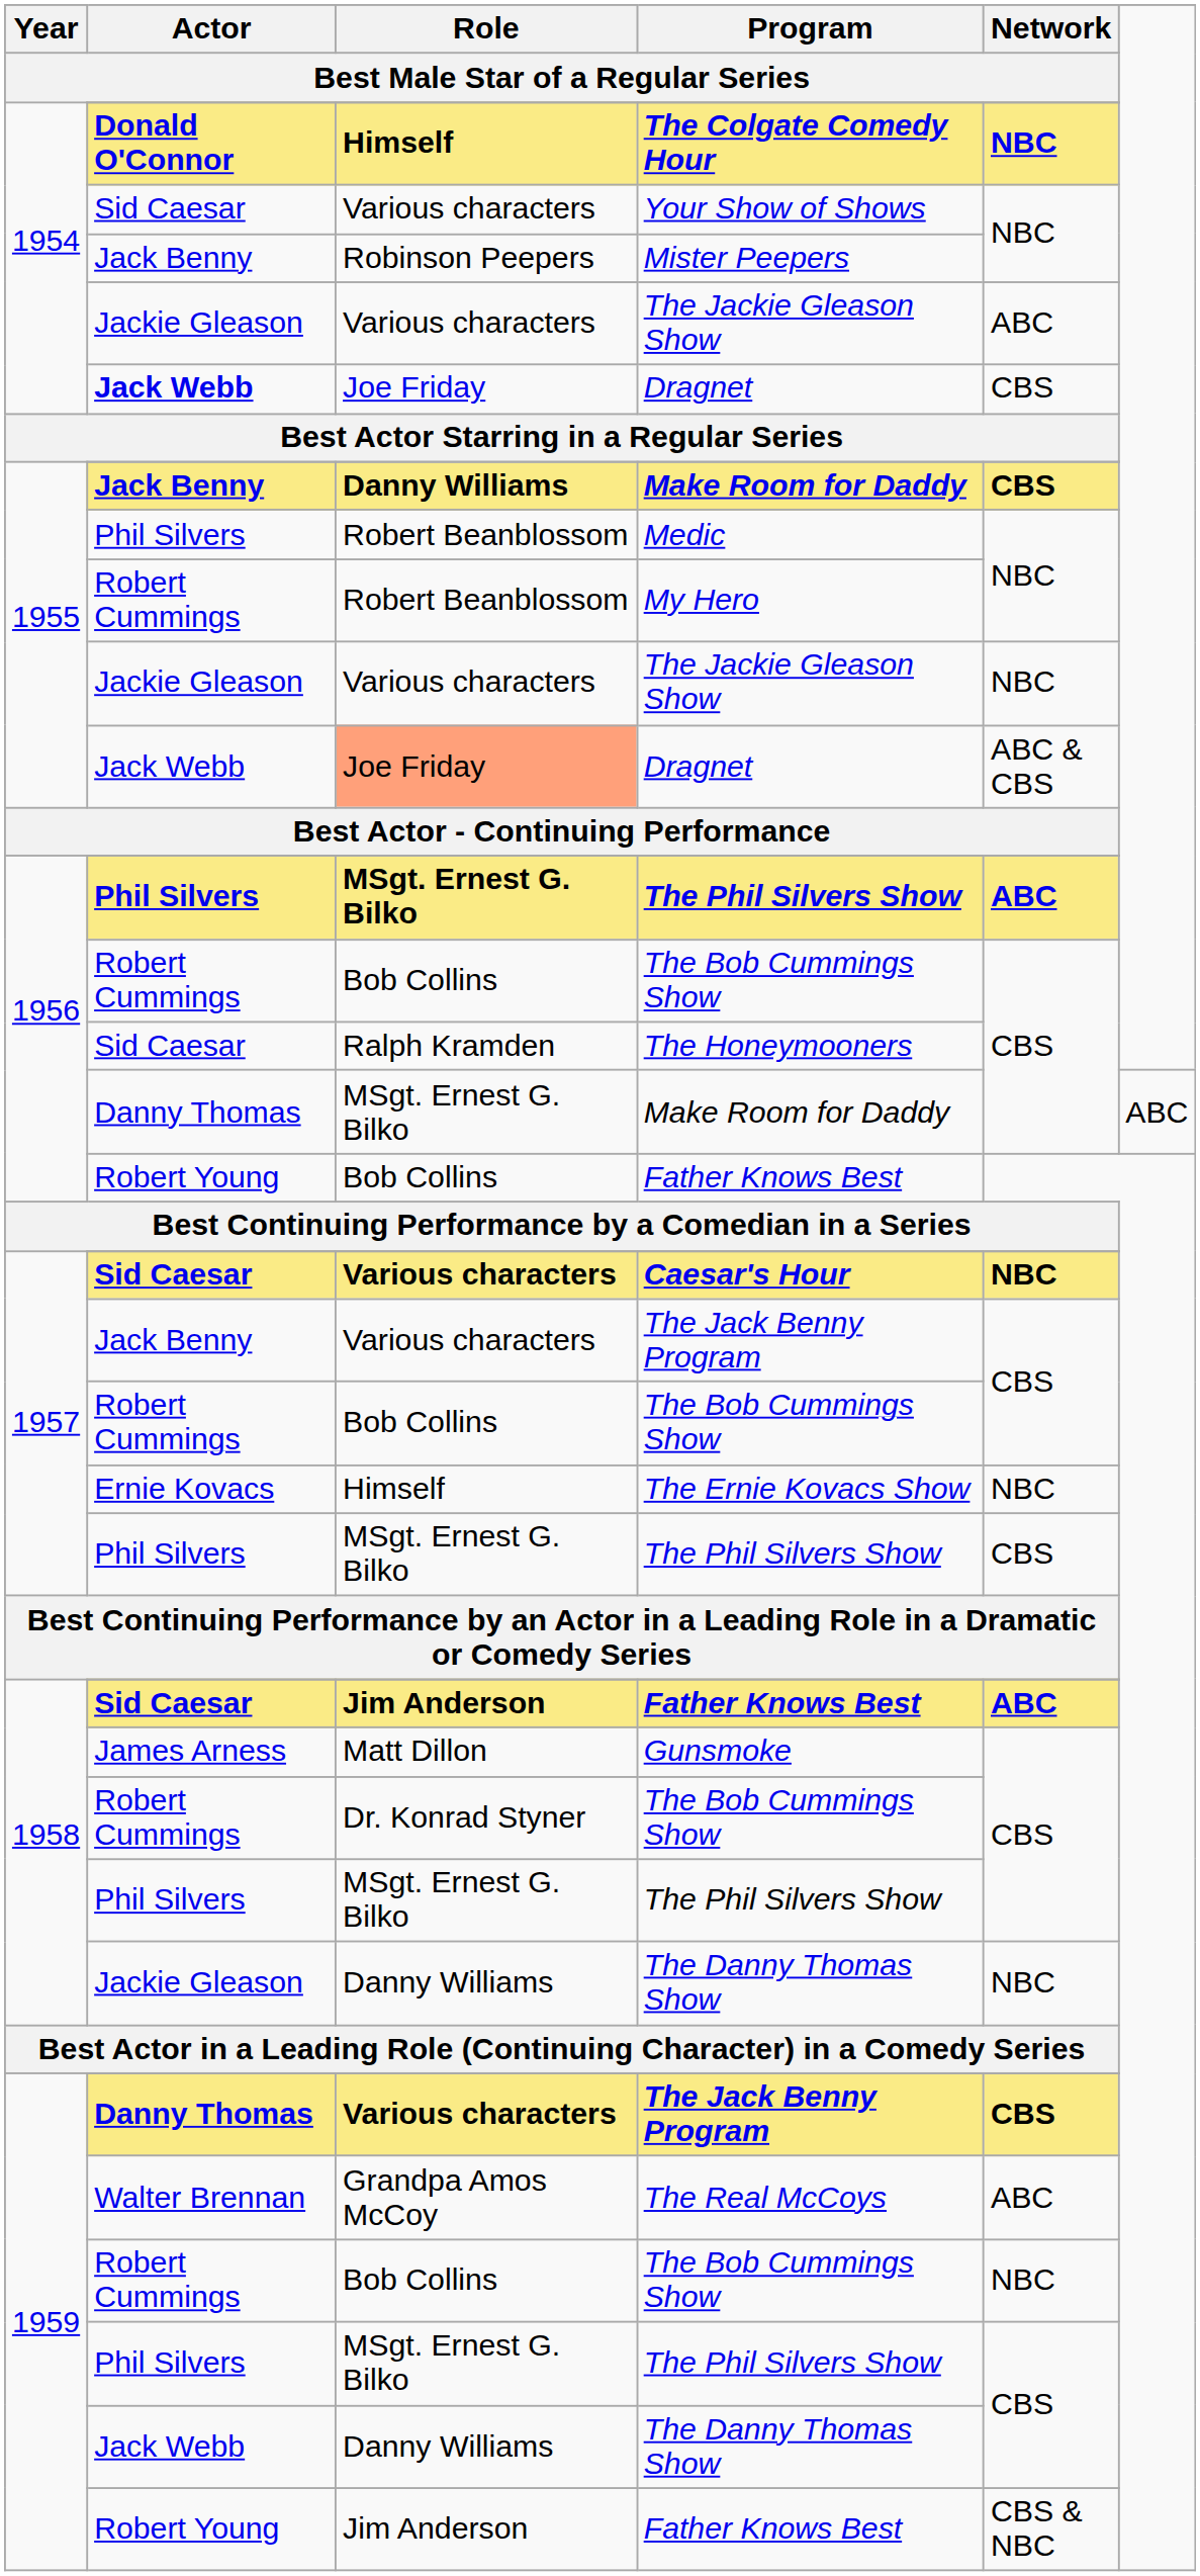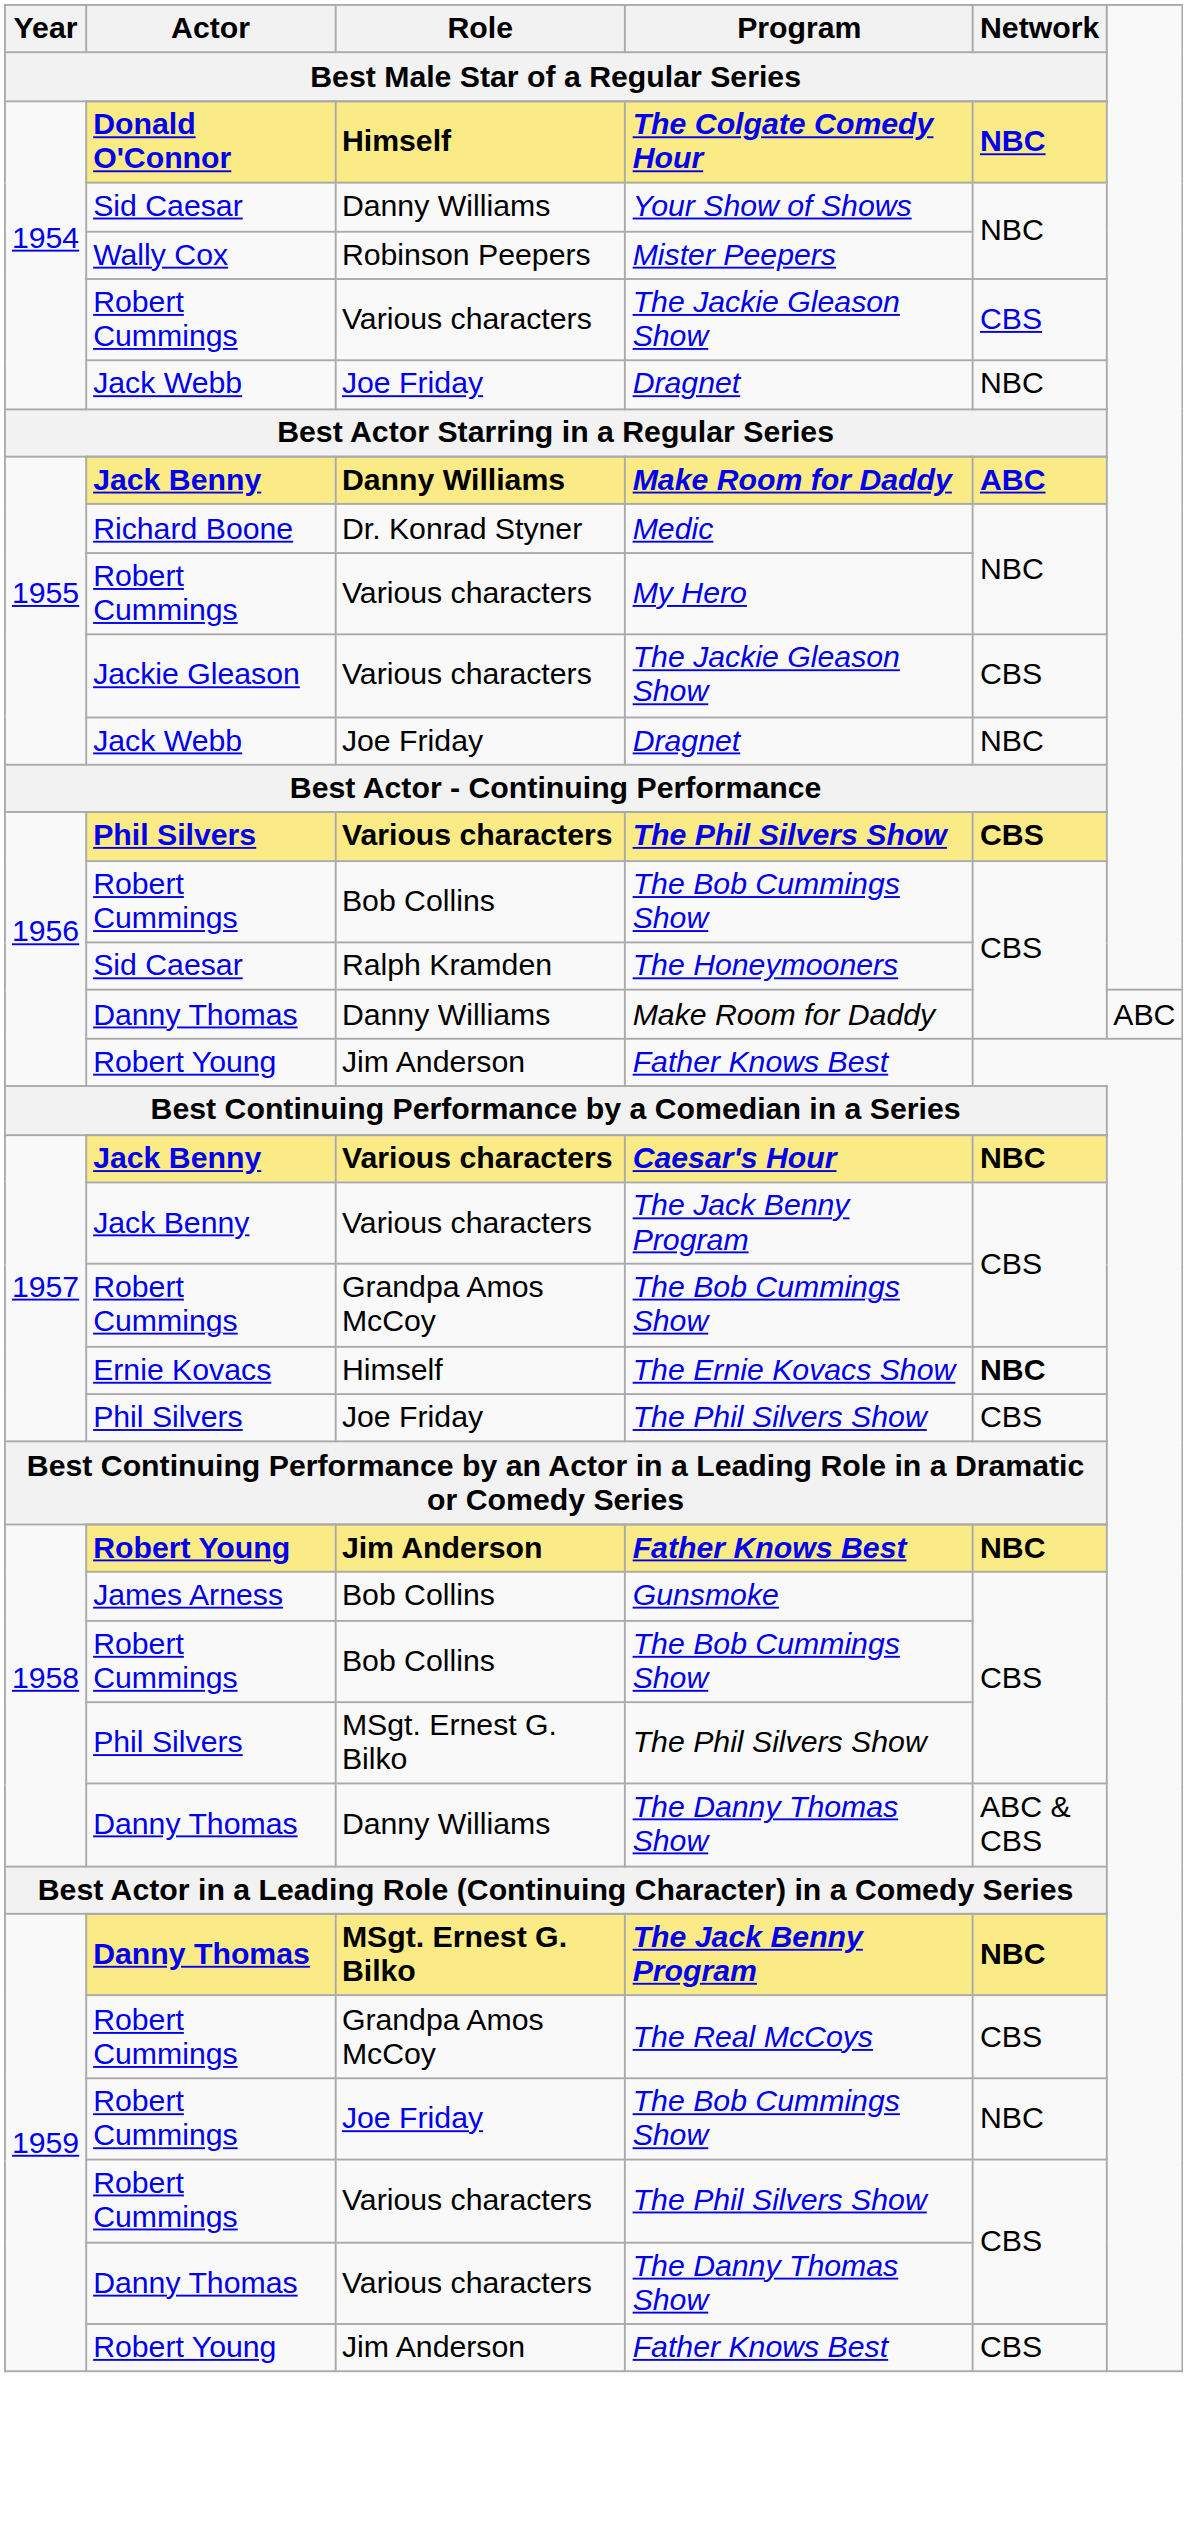Your Show of Shows | Role / Best Male Star of a Regular Series: Various characters -> Danny Williams
Mister Peepers | Actor / Best Male Star of a Regular Series: Jack Benny -> Wally Cox
1954 / The Jackie Gleason Show | Actor / Best Male Star of a Regular Series: Jackie Gleason -> Robert Cummings
1954 / The Jackie Gleason Show | Network / Best Male Star of a Regular Series: ABC -> CBS
1954 / Dragnet | Actor / Best Male Star of a Regular Series: bold -> normal
1954 / Dragnet | Network / Best Male Star of a Regular Series: CBS -> NBC
1955 / Make Room for Daddy | Network / Best Male Star of a Regular Series: CBS -> ABC
Medic | Actor / Best Male Star of a Regular Series: Phil Silvers -> Richard Boone
Medic | Role / Best Male Star of a Regular Series: Robert Beanblossom -> Dr. Konrad Styner
My Hero | Role / Best Male Star of a Regular Series: Robert Beanblossom -> Various characters
1955 / The Jackie Gleason Show | Network / Best Male Star of a Regular Series: NBC -> CBS
1955 / Dragnet | Role / Best Male Star of a Regular Series: lightsalmon background -> no background
1955 / Dragnet | Network / Best Male Star of a Regular Series: ABC & CBS -> NBC
1956 / The Phil Silvers Show | Role / Best Male Star of a Regular Series: MSgt. Ernest G. Bilko -> Various characters
1956 / The Phil Silvers Show | Network / Best Male Star of a Regular Series: ABC -> CBS
1956 / Make Room for Daddy | Role / Best Male Star of a Regular Series: MSgt. Ernest G. Bilko -> Danny Williams
1956 / Father Knows Best | Role / Best Male Star of a Regular Series: Bob Collins -> Jim Anderson
Caesar's Hour | Actor / Best Male Star of a Regular Series: Sid Caesar -> Jack Benny
1957 / The Bob Cummings Show | Role / Best Male Star of a Regular Series: Bob Collins -> Grandpa Amos McCoy
The Ernie Kovacs Show | Network / Best Male Star of a Regular Series: normal -> bold
1957 / The Phil Silvers Show | Role / Best Male Star of a Regular Series: MSgt. Ernest G. Bilko -> Joe Friday
1958 / Father Knows Best | Actor / Best Male Star of a Regular Series: Sid Caesar -> Robert Young
1958 / Father Knows Best | Network / Best Male Star of a Regular Series: ABC -> NBC
Gunsmoke | Role / Best Male Star of a Regular Series: Matt Dillon -> Bob Collins
1958 / The Bob Cummings Show | Role / Best Male Star of a Regular Series: Dr. Konrad Styner -> Bob Collins
1958 / The Danny Thomas Show | Actor / Best Male Star of a Regular Series: Jackie Gleason -> Danny Thomas
1958 / The Danny Thomas Show | Network / Best Male Star of a Regular Series: NBC -> ABC & CBS
1959 / The Jack Benny Program | Role / Best Male Star of a Regular Series: Various characters -> MSgt. Ernest G. Bilko
1959 / The Jack Benny Program | Network / Best Male Star of a Regular Series: CBS -> NBC
The Real McCoys | Actor / Best Male Star of a Regular Series: Walter Brennan -> Robert Cummings
The Real McCoys | Network / Best Male Star of a Regular Series: ABC -> CBS
1959 / The Bob Cummings Show | Role / Best Male Star of a Regular Series: Bob Collins -> Joe Friday
1959 / The Phil Silvers Show | Actor / Best Male Star of a Regular Series: Phil Silvers -> Robert Cummings
1959 / The Phil Silvers Show | Role / Best Male Star of a Regular Series: MSgt. Ernest G. Bilko -> Various characters
1959 / The Danny Thomas Show | Actor / Best Male Star of a Regular Series: Jack Webb -> Danny Thomas
1959 / The Danny Thomas Show | Role / Best Male Star of a Regular Series: Danny Williams -> Various characters
1959 / Father Knows Best | Network / Best Male Star of a Regular Series: CBS & NBC -> CBS
